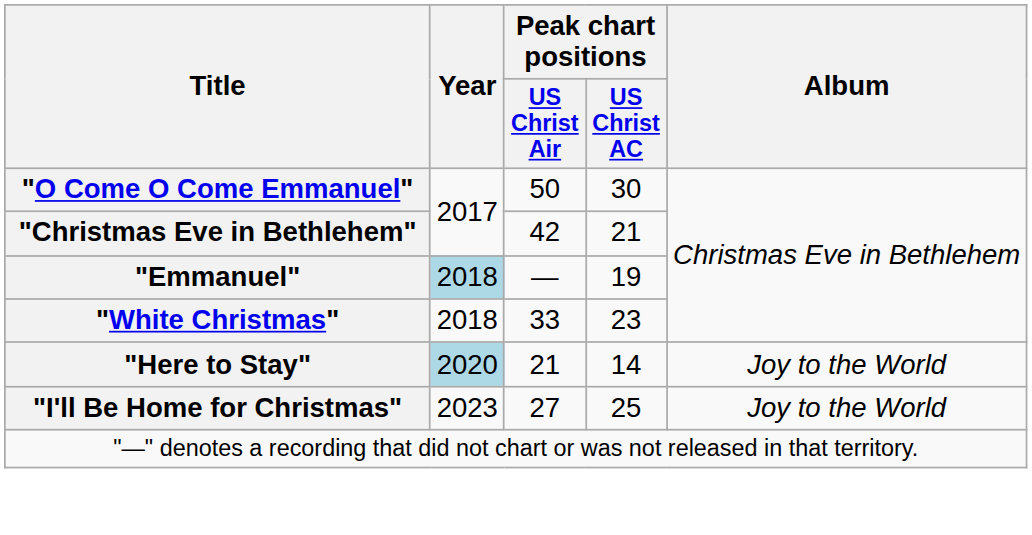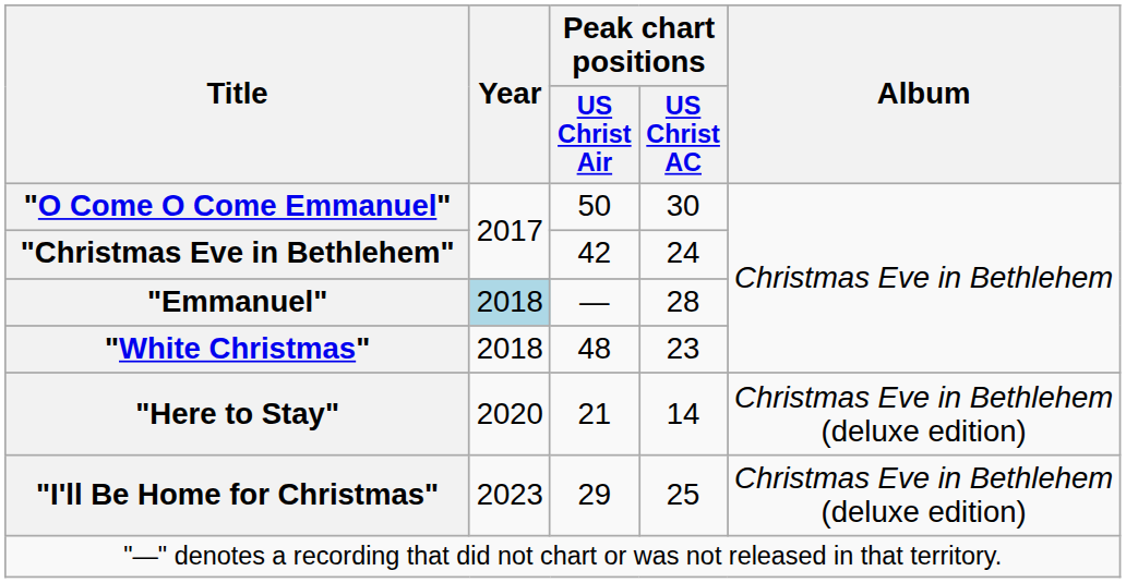"Christmas Eve in Bethlehem" | Peak chart positions / US Christ AC: 21 -> 24
"Emmanuel" | Peak chart positions / US Christ AC: 19 -> 28
"White Christmas" | Peak chart positions / US Christ Air: 33 -> 48
"Here to Stay" | Year: lightblue background -> no background
"Here to Stay" | Album: Joy to the World -> Christmas Eve in Bethlehem (deluxe edition)
"I'll Be Home for Christmas" | Peak chart positions / US Christ Air: 27 -> 29
"I'll Be Home for Christmas" | Album: Joy to the World -> Christmas Eve in Bethlehem (deluxe edition)
